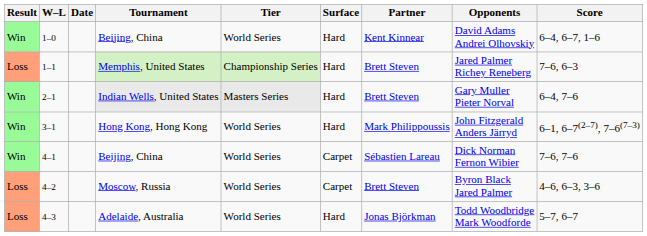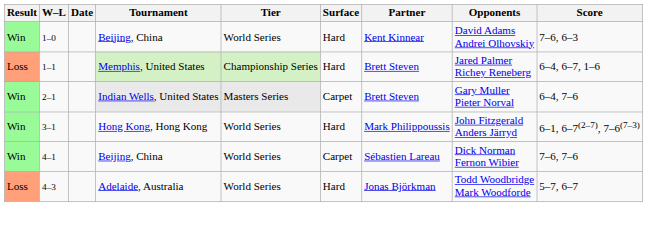1–0 | Score: 6–4, 6–7, 1–6 -> 7–6, 6–3
1–1 | Score: 7–6, 6–3 -> 6–4, 6–7, 1–6
2–1 | Surface: Hard -> Carpet
- row: Loss | 4–2 | Moscow, Russia | World Series | Carpet | Brett Steven | Byron Black Jared Palmer | 4–6, 6–3, 3–6
